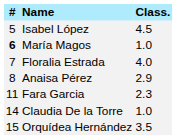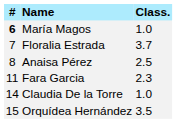- row: 5 | Isabel López | 4.5
Floralia Estrada | Class.: 4.0 -> 3.7
Anaisa Pérez | Class.: 2.9 -> 2.5
